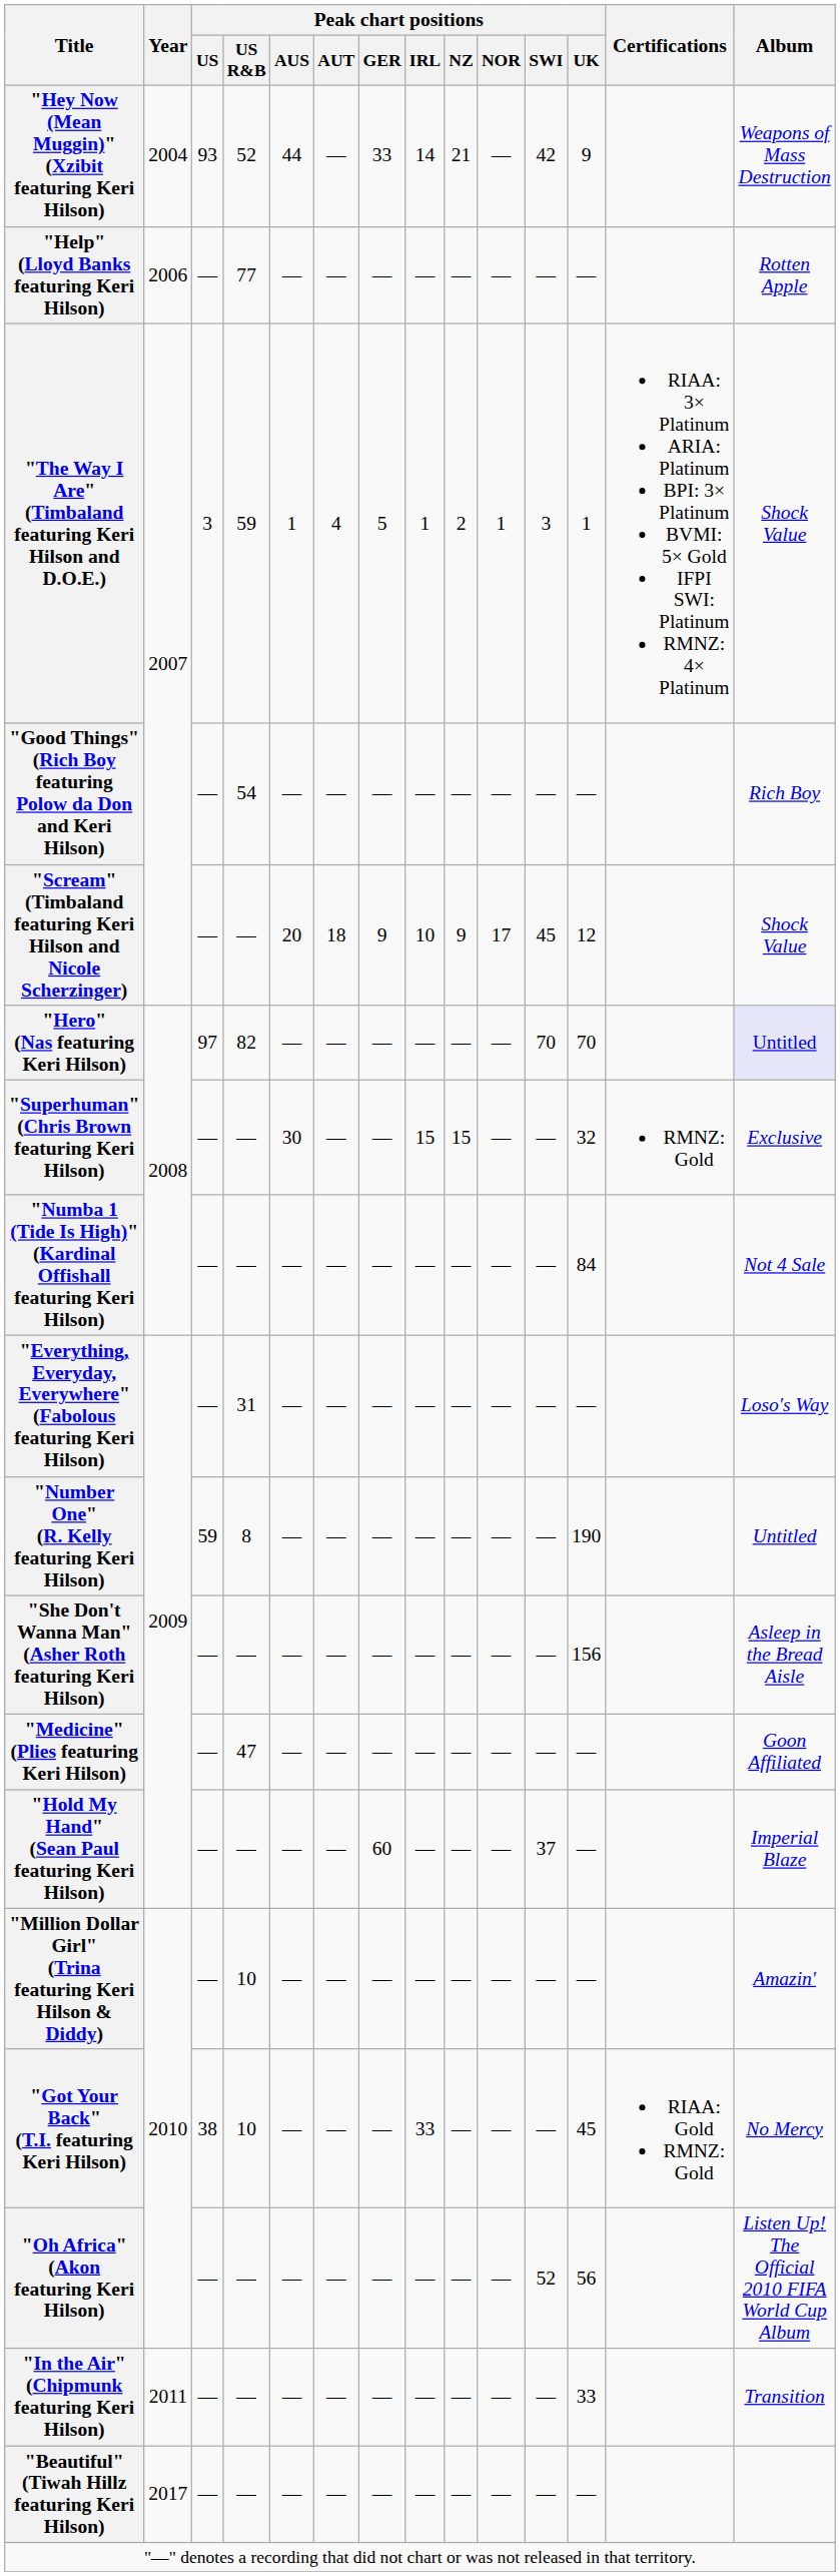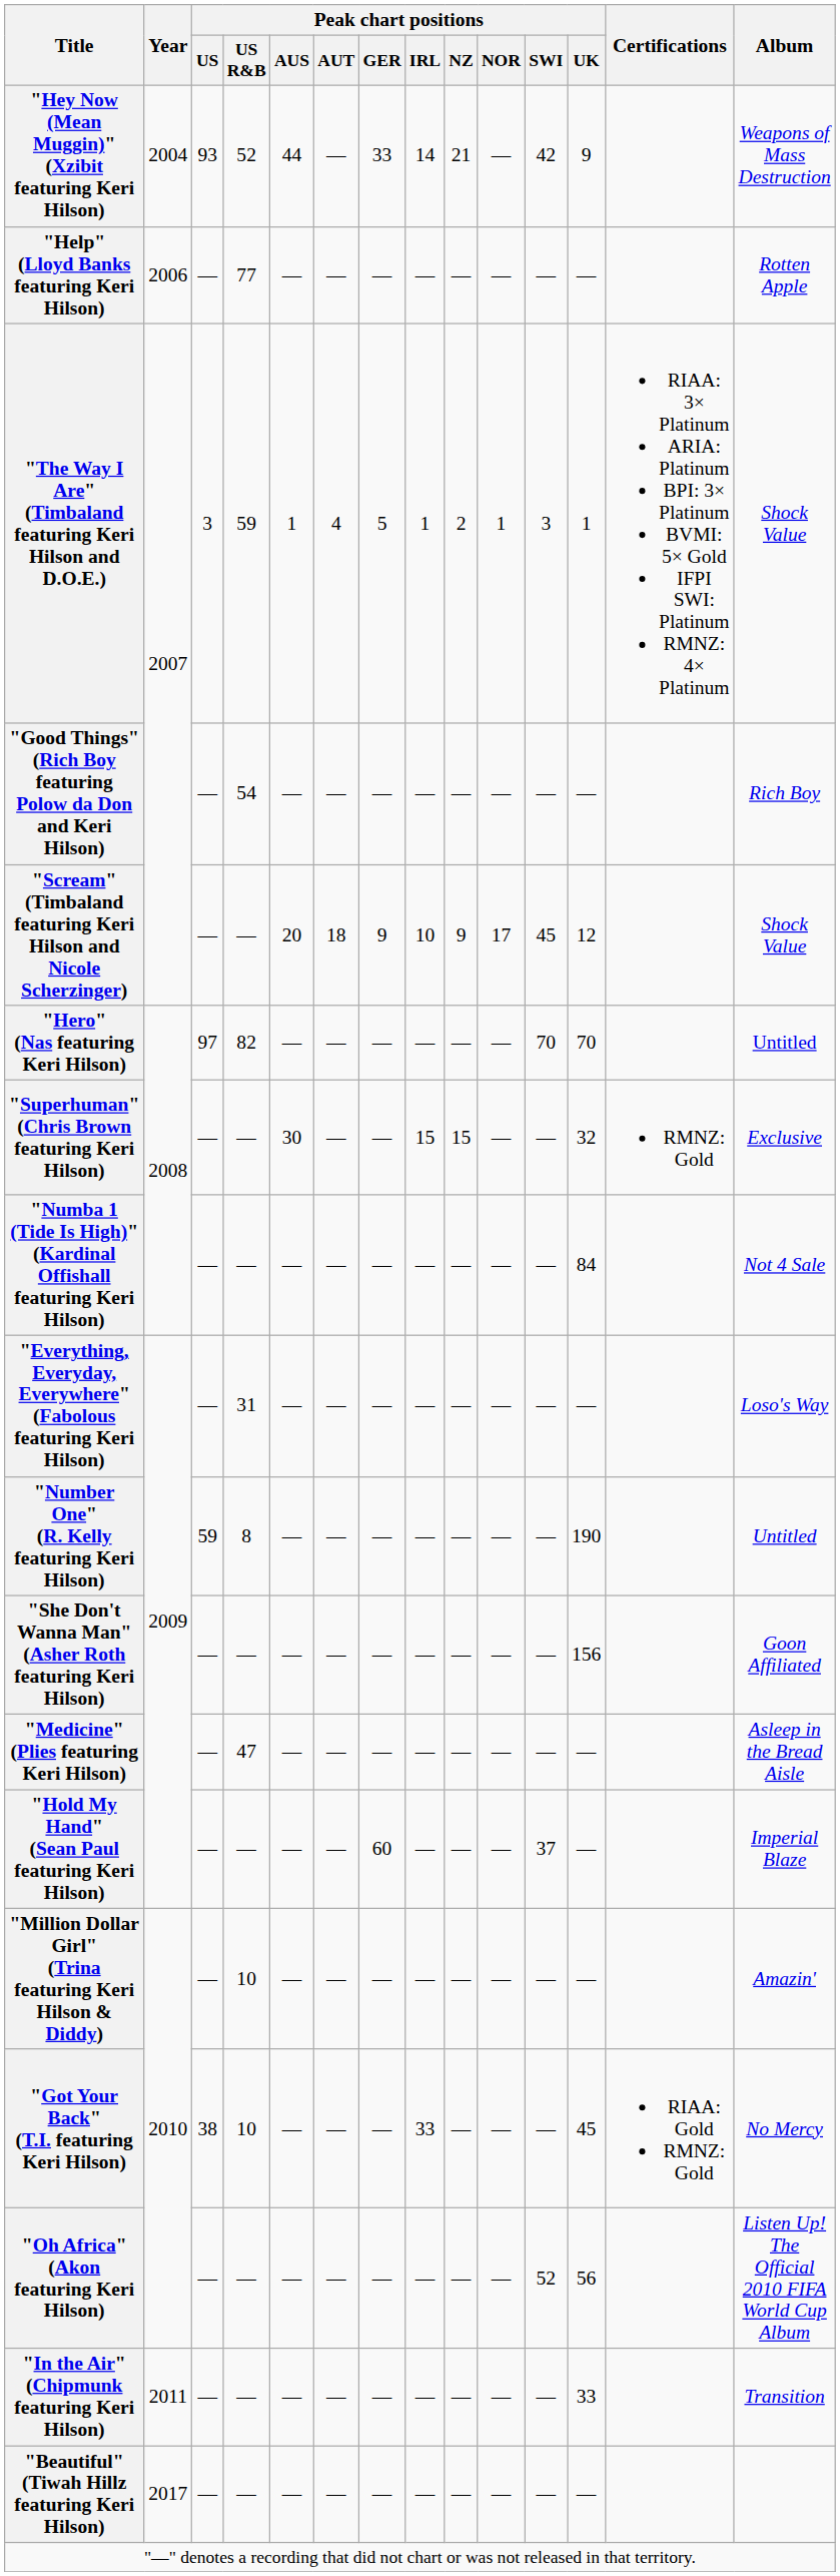"Hero" (Nas featuring Keri Hilson) | Album: lavender background -> no background
"She Don't Wanna Man" (Asher Roth featuring Keri Hilson) | Album: Asleep in the Bread Aisle -> Goon Affiliated
"Medicine" (Plies featuring Keri Hilson) | Album: Goon Affiliated -> Asleep in the Bread Aisle
